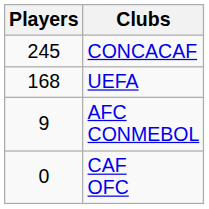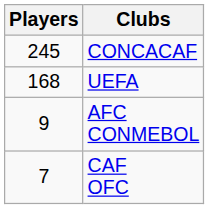CAF OFC | Players: 0 -> 7
